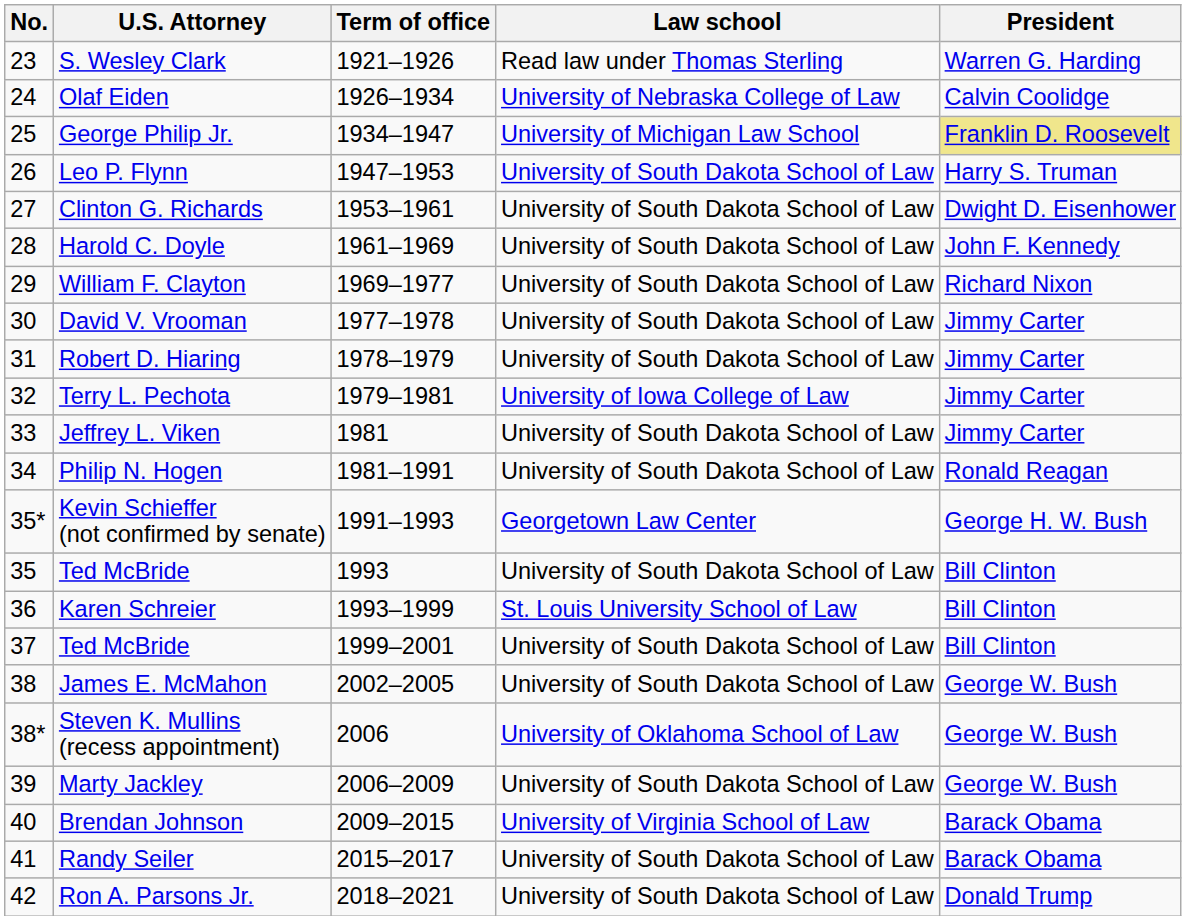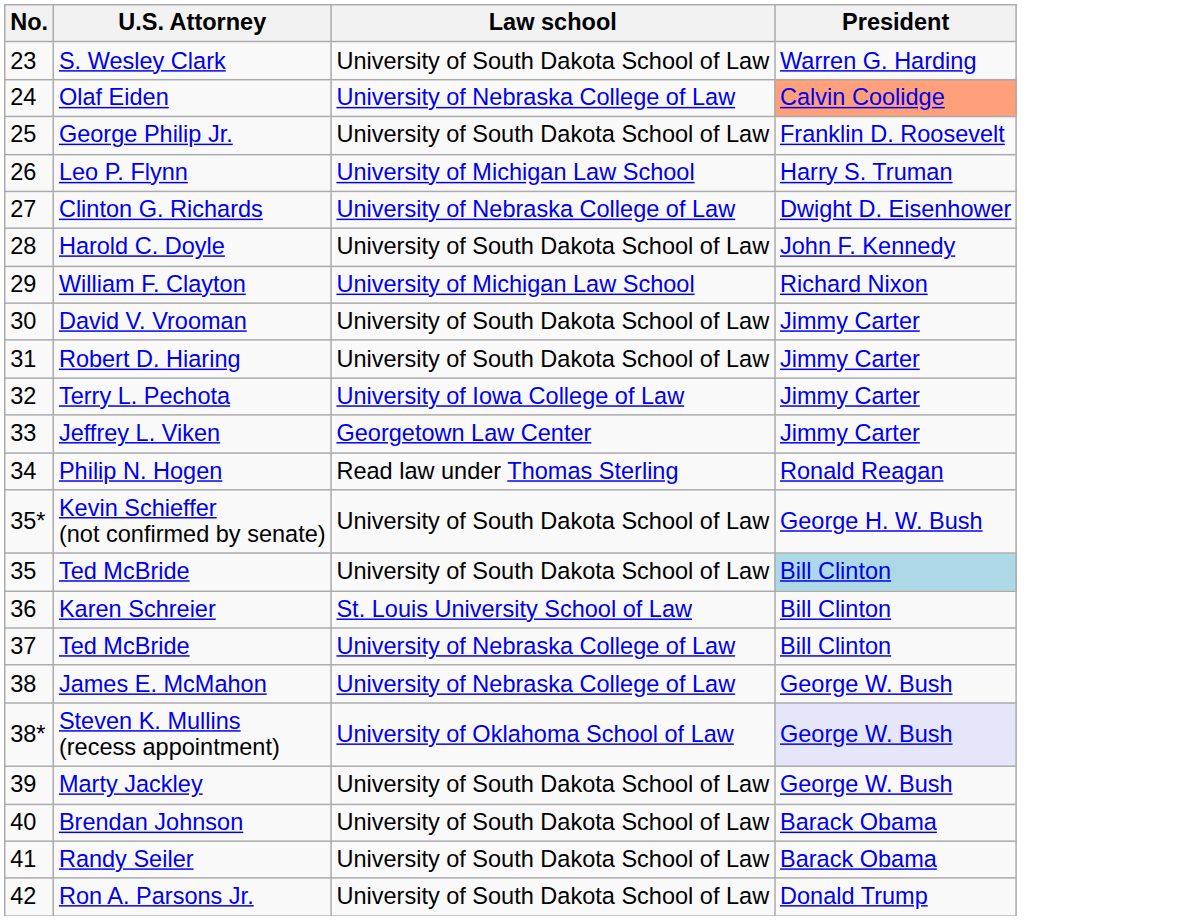- column: Term of office | 1921–1926 | 1926–1934 | 1934–1947 | 1947–1953 | 1953–1961 | 1961–1969 | 1969–1977 | 1977–1978 | 1978–1979 | 1979–1981 | 1981 | 1981–1991 | 1991–1993 | 1993 | 1993–1999 | 1999–2001 | 2002–2005 | 2006 | 2006–2009 | 2009–2015 | 2015–2017 | 2018–2021
S. Wesley Clark | Law school: Read law under Thomas Sterling -> University of South Dakota School of Law
Olaf Eiden | President: no background -> lightsalmon background
George Philip Jr. | Law school: University of Michigan Law School -> University of South Dakota School of Law
George Philip Jr. | President: khaki background -> no background
Leo P. Flynn | Law school: University of South Dakota School of Law -> University of Michigan Law School
Clinton G. Richards | Law school: University of South Dakota School of Law -> University of Nebraska College of Law
William F. Clayton | Law school: University of South Dakota School of Law -> University of Michigan Law School
Jeffrey L. Viken | Law school: University of South Dakota School of Law -> Georgetown Law Center
Philip N. Hogen | Law school: University of South Dakota School of Law -> Read law under Thomas Sterling
Kevin Schieffer (not confirmed by senate) | Law school: Georgetown Law Center -> University of South Dakota School of Law
35 / Ted McBride | President: no background -> lightblue background
37 / Ted McBride | Law school: University of South Dakota School of Law -> University of Nebraska College of Law
James E. McMahon | Law school: University of South Dakota School of Law -> University of Nebraska College of Law
Steven K. Mullins (recess appointment) | President: no background -> lavender background
Brendan Johnson | Law school: University of Virginia School of Law -> University of South Dakota School of Law
